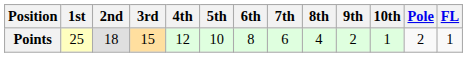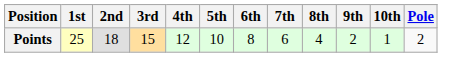- column: FL | 1
